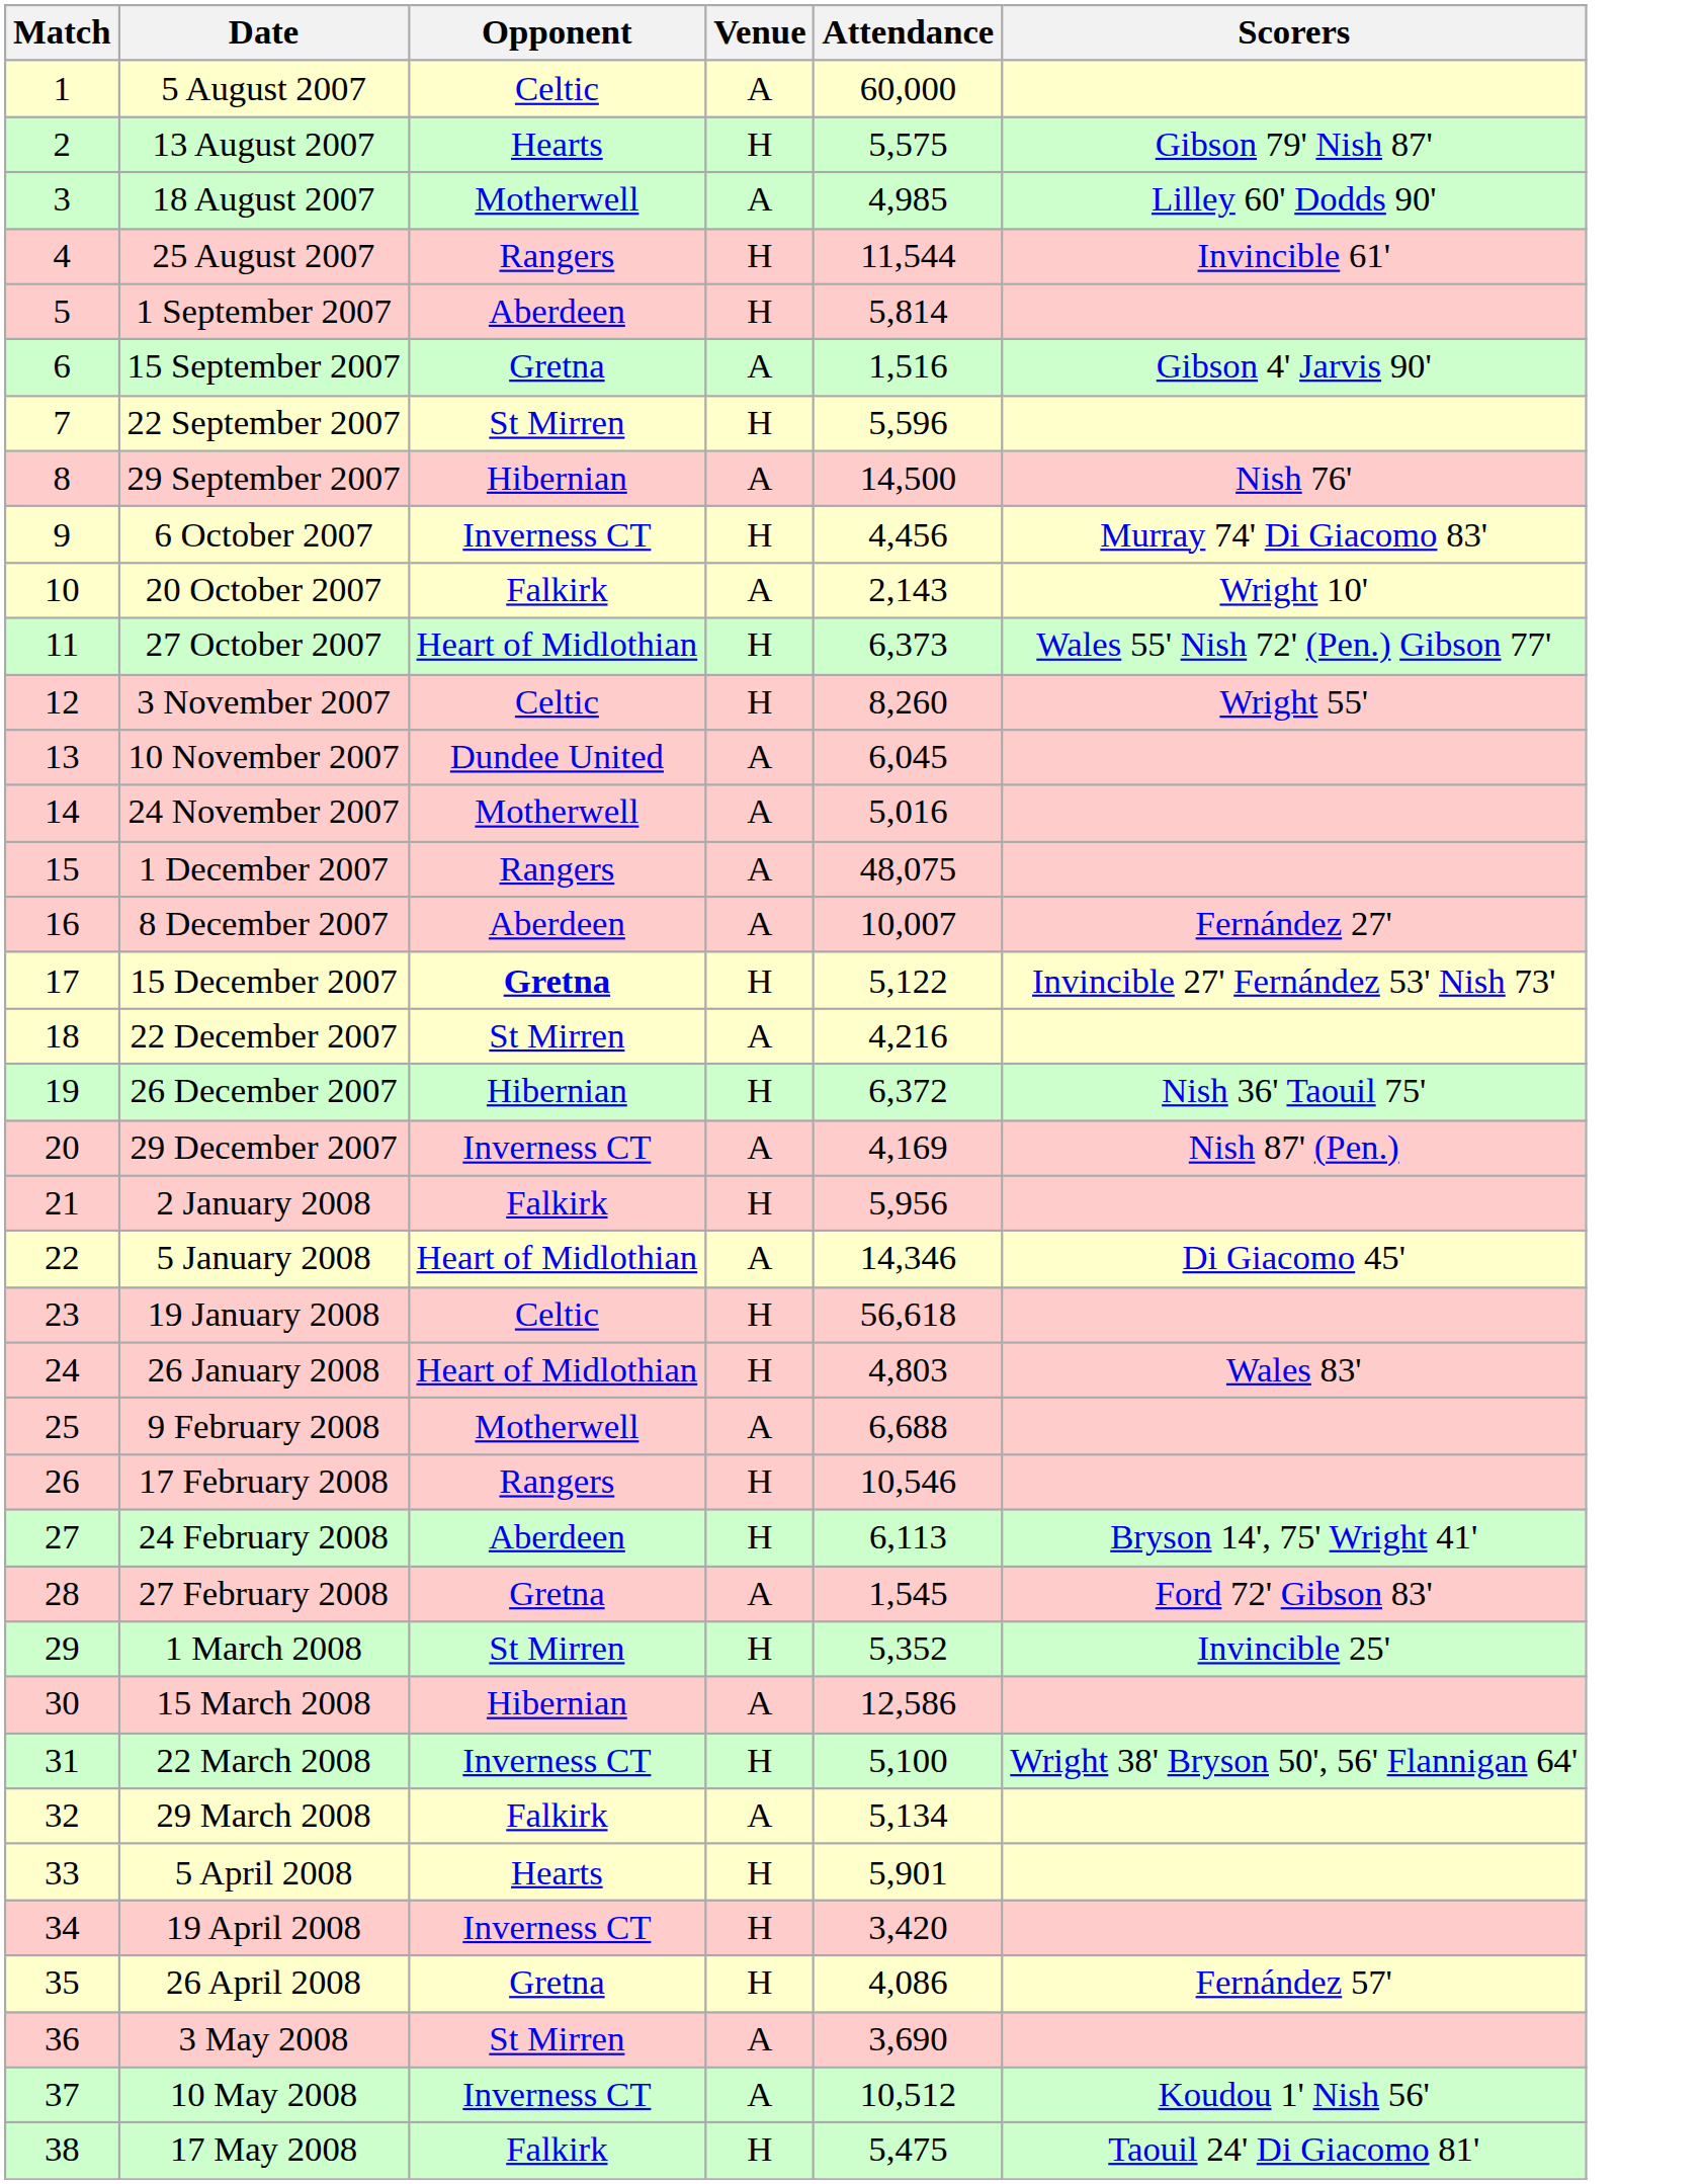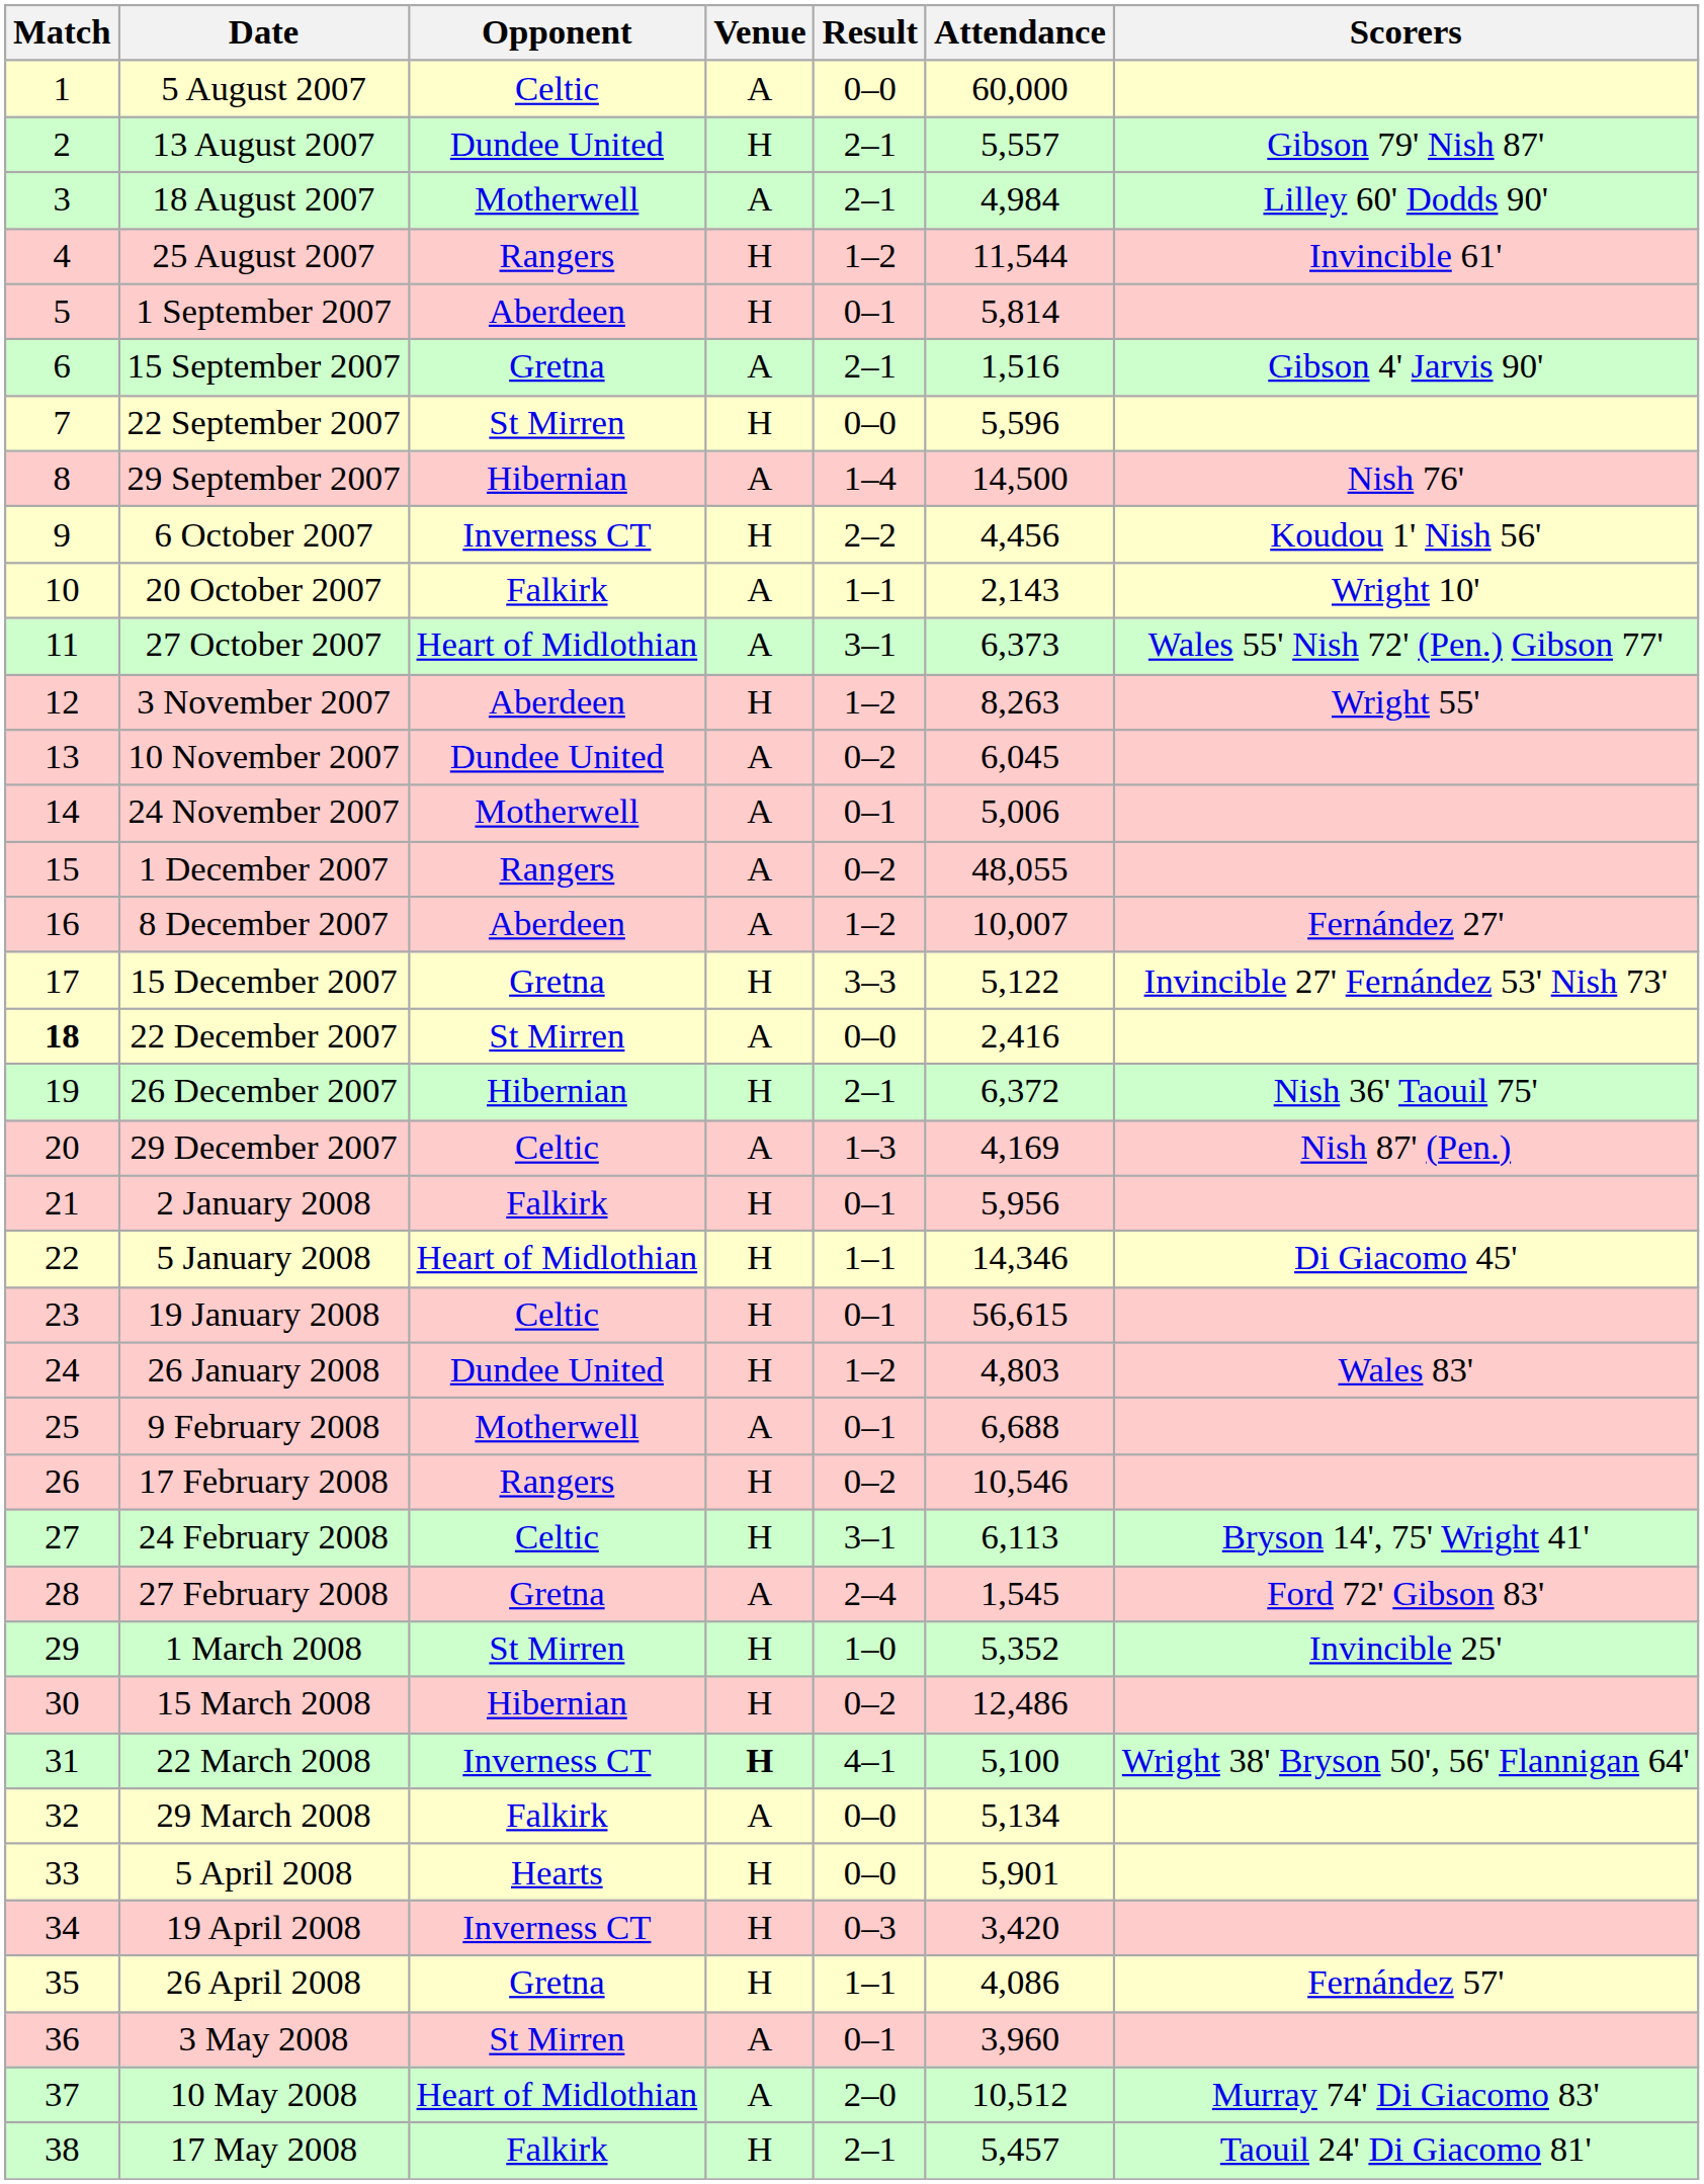+ column: Result | 0–0 | 2–1 | 2–1 | 1–2 | 0–1 | 2–1 | 0–0 | 1–4 | 2–2 | 1–1 | 3–1 | 1–2 | 0–2 | 0–1 | 0–2 | 1–2 | 3–3 | 0–0 | 2–1 | 1–3 | 0–1 | 1–1 | 0–1 | 1–2 | 0–1 | 0–2 | 3–1 | 2–4 | 1–0 | 0–2 | 4–1 | 0–0 | 0–0 | 0–3 | 1–1 | 0–1 | 2–0 | 2–1
13 August 2007 | Opponent: Hearts -> Dundee United
13 August 2007 | Attendance: 5,575 -> 5,557
18 August 2007 | Attendance: 4,985 -> 4,984
6 October 2007 | Scorers: Murray 74' Di Giacomo 83' -> Koudou 1' Nish 56'
27 October 2007 | Venue: H -> A
3 November 2007 | Opponent: Celtic -> Aberdeen
3 November 2007 | Attendance: 8,260 -> 8,263
24 November 2007 | Attendance: 5,016 -> 5,006
1 December 2007 | Attendance: 48,075 -> 48,055
15 December 2007 | Opponent: bold -> normal
22 December 2007 | Match: normal -> bold
22 December 2007 | Attendance: 4,216 -> 2,416
29 December 2007 | Opponent: Inverness CT -> Celtic
5 January 2008 | Venue: A -> H
19 January 2008 | Attendance: 56,618 -> 56,615
26 January 2008 | Opponent: Heart of Midlothian -> Dundee United
24 February 2008 | Opponent: Aberdeen -> Celtic
15 March 2008 | Venue: A -> H
15 March 2008 | Attendance: 12,586 -> 12,486
22 March 2008 | Venue: normal -> bold
3 May 2008 | Attendance: 3,690 -> 3,960
10 May 2008 | Opponent: Inverness CT -> Heart of Midlothian
10 May 2008 | Scorers: Koudou 1' Nish 56' -> Murray 74' Di Giacomo 83'
17 May 2008 | Attendance: 5,475 -> 5,457
